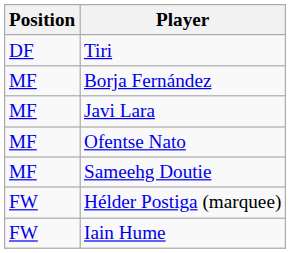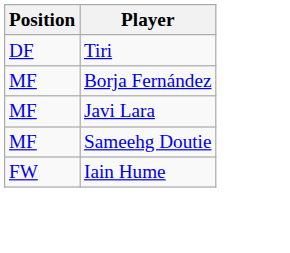- row: MF | Ofentse Nato
- row: FW | Hélder Postiga (marquee)
